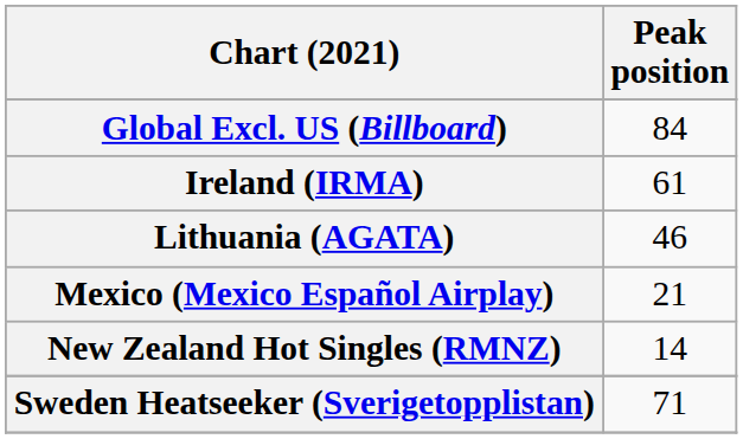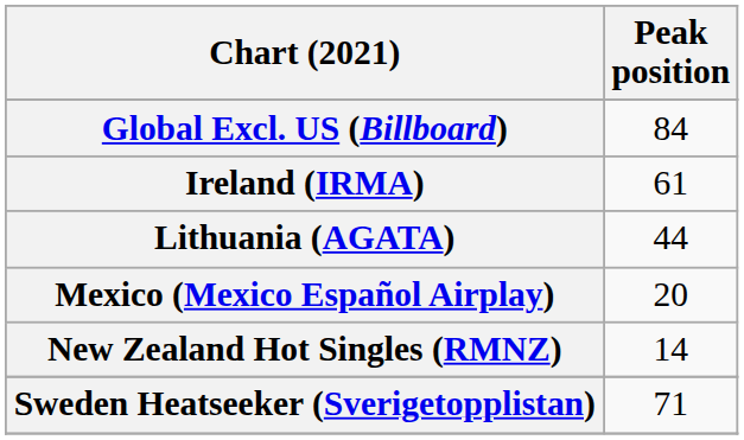Lithuania (AGATA) | Peak position: 46 -> 44
Mexico (Mexico Español Airplay) | Peak position: 21 -> 20
